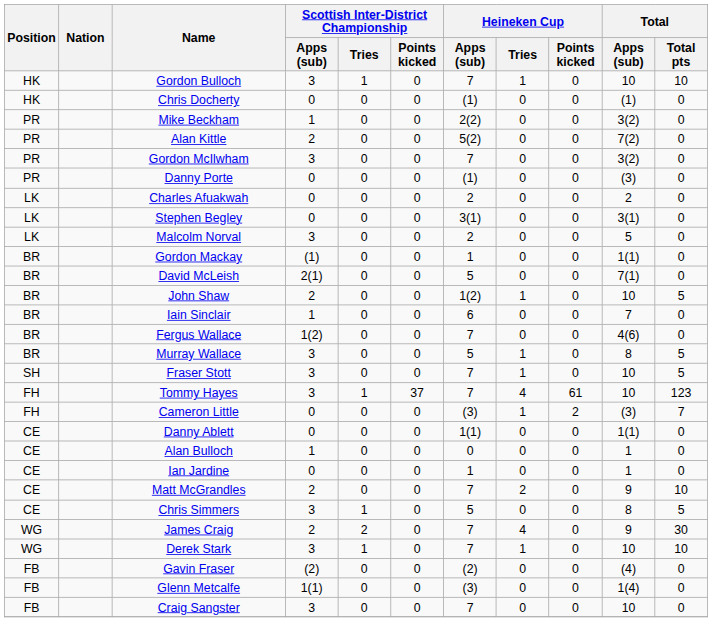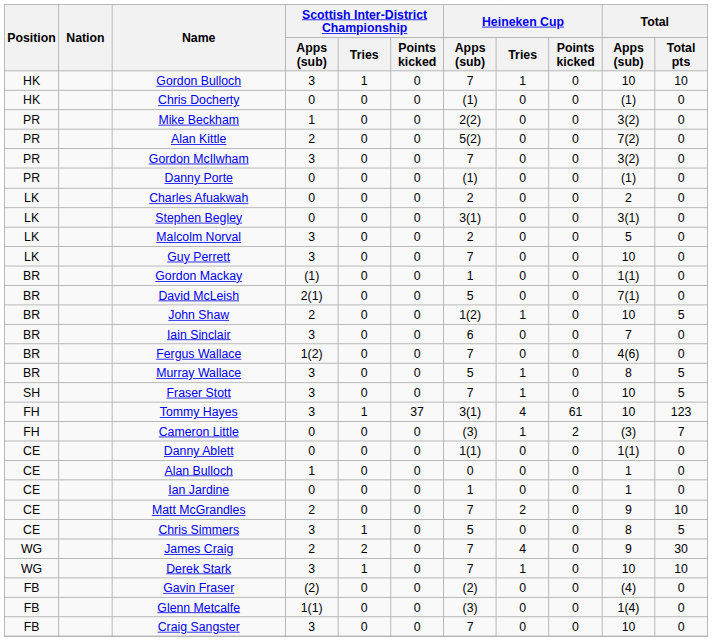Danny Porte | Total / Apps (sub): (3) -> (1)
+ row: LK | Guy Perrett | 3 | 0 | 0 | 7 | 0 | 0 | 10 | 0
Iain Sinclair | Scottish Inter-District Championship / Apps (sub): 1 -> 3
Tommy Hayes | Heineken Cup / Apps (sub): 7 -> 3(1)
